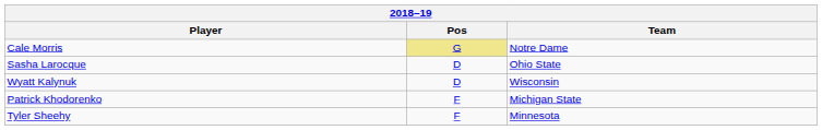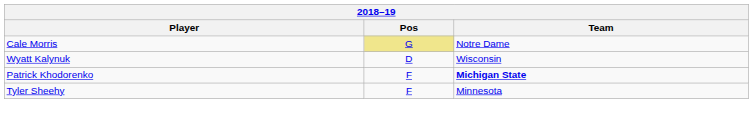- row: Sasha Larocque | D | Ohio State
Patrick Khodorenko | Team: normal -> bold
